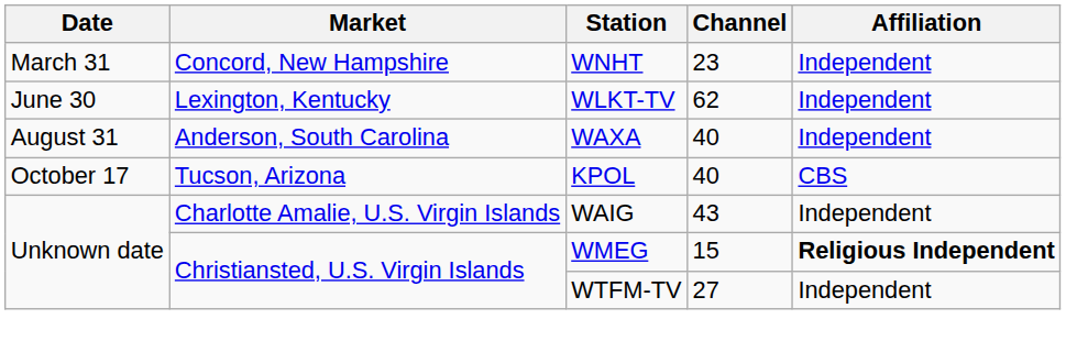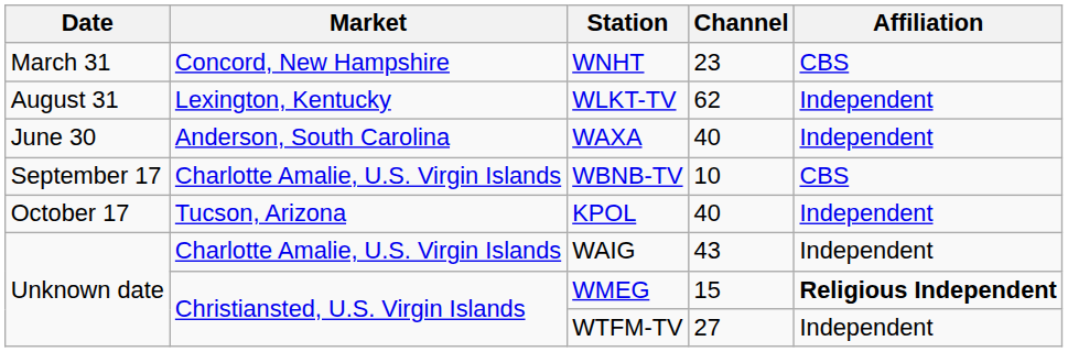WNHT | Affiliation: Independent -> CBS
WLKT-TV | Date: June 30 -> August 31
WAXA | Date: August 31 -> June 30
+ row: September 17 | Charlotte Amalie, U.S. Virgin Islands | WBNB-TV | 10 | CBS
KPOL | Affiliation: CBS -> Independent
